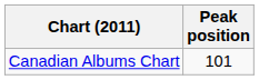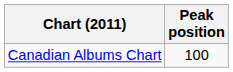Canadian Albums Chart | Peak position: 101 -> 100
